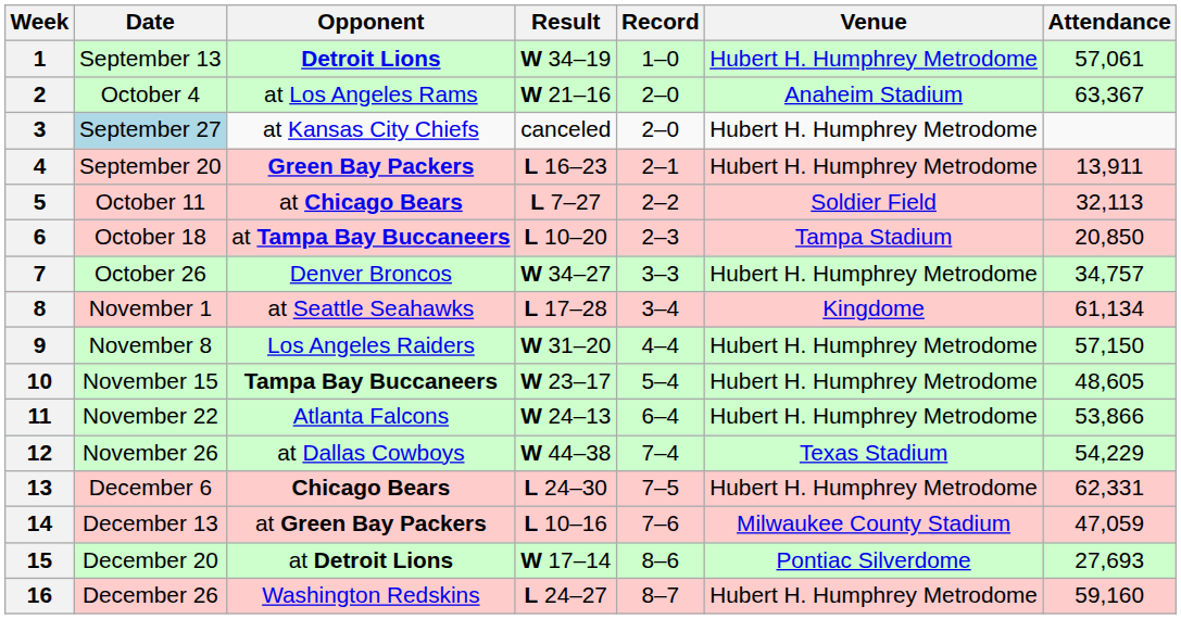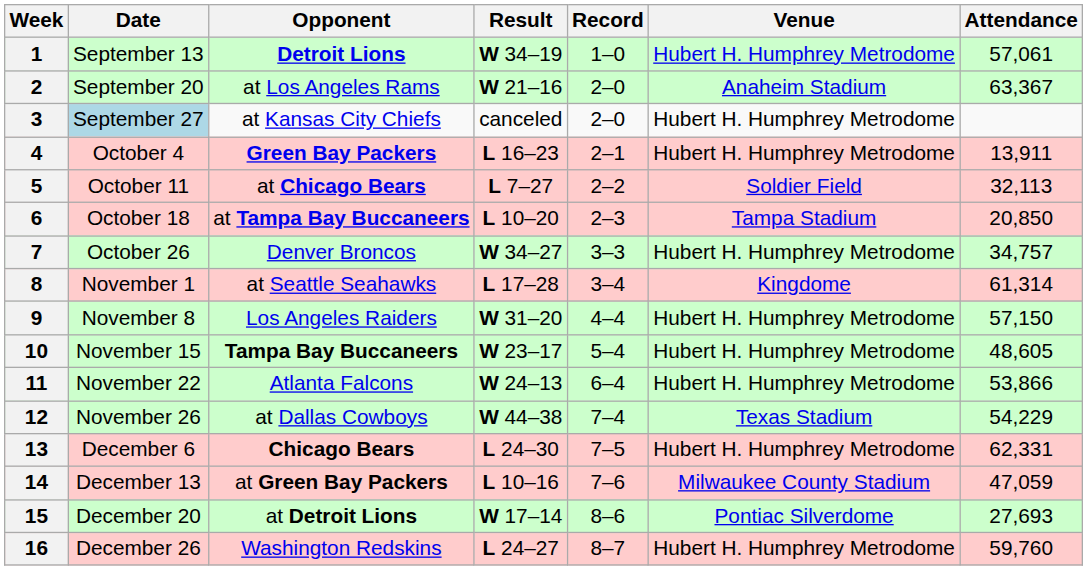2 | Date: October 4 -> September 20
4 | Date: September 20 -> October 4
8 | Attendance: 61,134 -> 61,314
16 | Attendance: 59,160 -> 59,760
